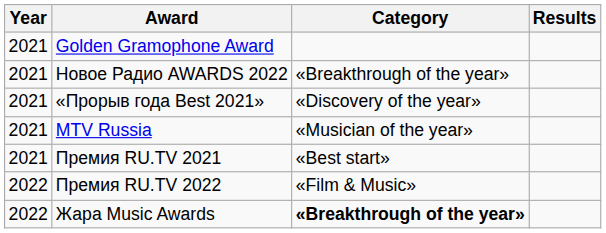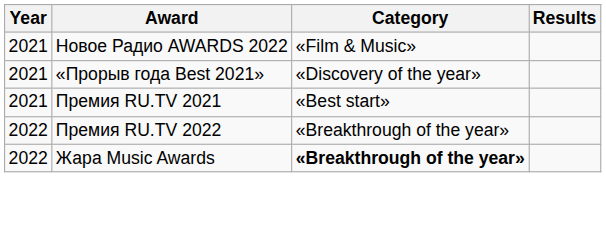- row: 2021 | Golden Gramophone Award
Новое Радио AWARDS 2022 | Category: «Breakthrough of the year» -> «Film & Music»
- row: 2021 | MTV Russia | «Musician of the year»
Премия RU.TV 2022 | Category: «Film & Music» -> «Breakthrough of the year»
